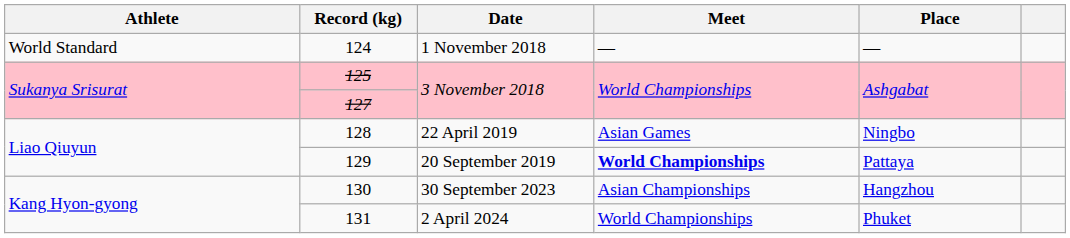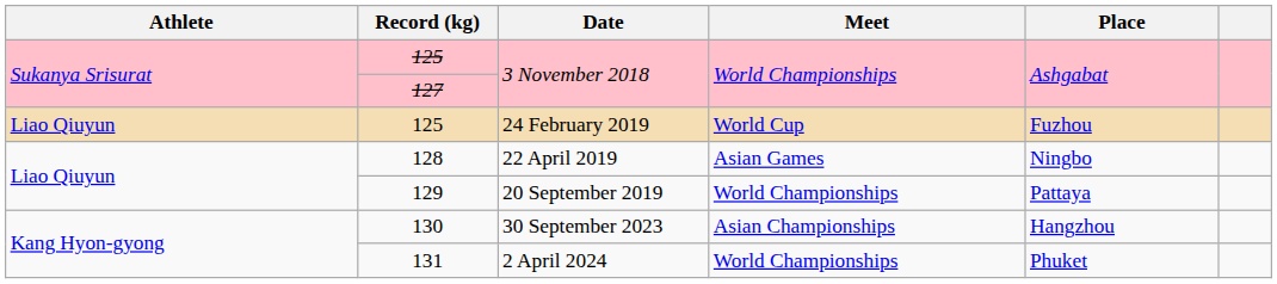- row: World Standard | 124 | 1 November 2018 | — | —
+ row: Liao Qiuyun | 125 | 24 February 2019 | World Cup | Fuzhou
129 | Meet: bold -> normal
